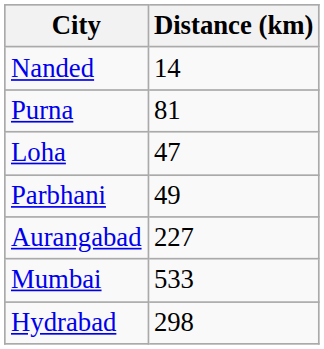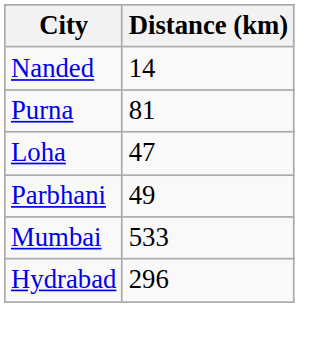- row: Aurangabad | 227
Hydrabad | Distance (km): 298 -> 296
